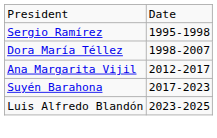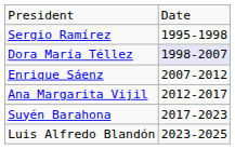Dora María Téllez | column 2: no background -> lavender background
+ row: Enrique Sáenz | 2007-2012
